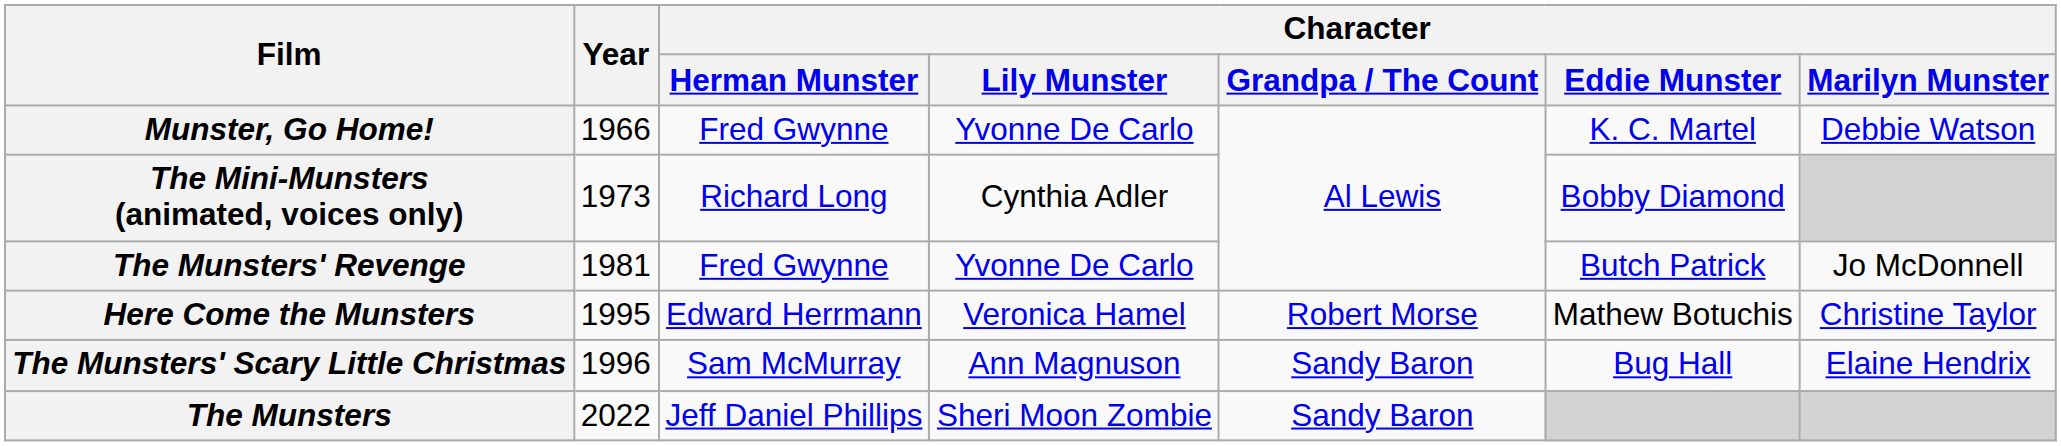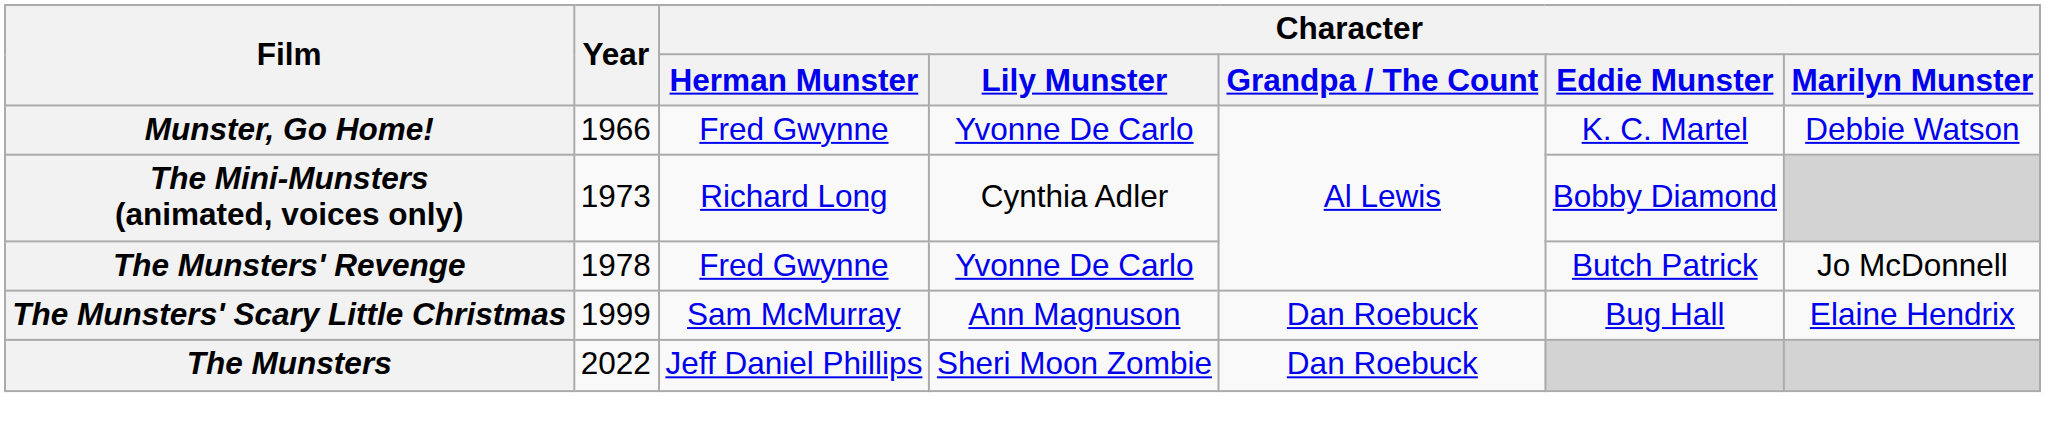The Munsters' Revenge | Year: 1981 -> 1978
- row: Here Come the Munsters | 1995 | Edward Herrmann | Veronica Hamel | Robert Morse | Mathew Botuchis | Christine Taylor
The Munsters' Scary Little Christmas | Year: 1996 -> 1999
The Munsters' Scary Little Christmas | Character / Grandpa / The Count: Sandy Baron -> Dan Roebuck
The Munsters | Character / Grandpa / The Count: Sandy Baron -> Dan Roebuck
